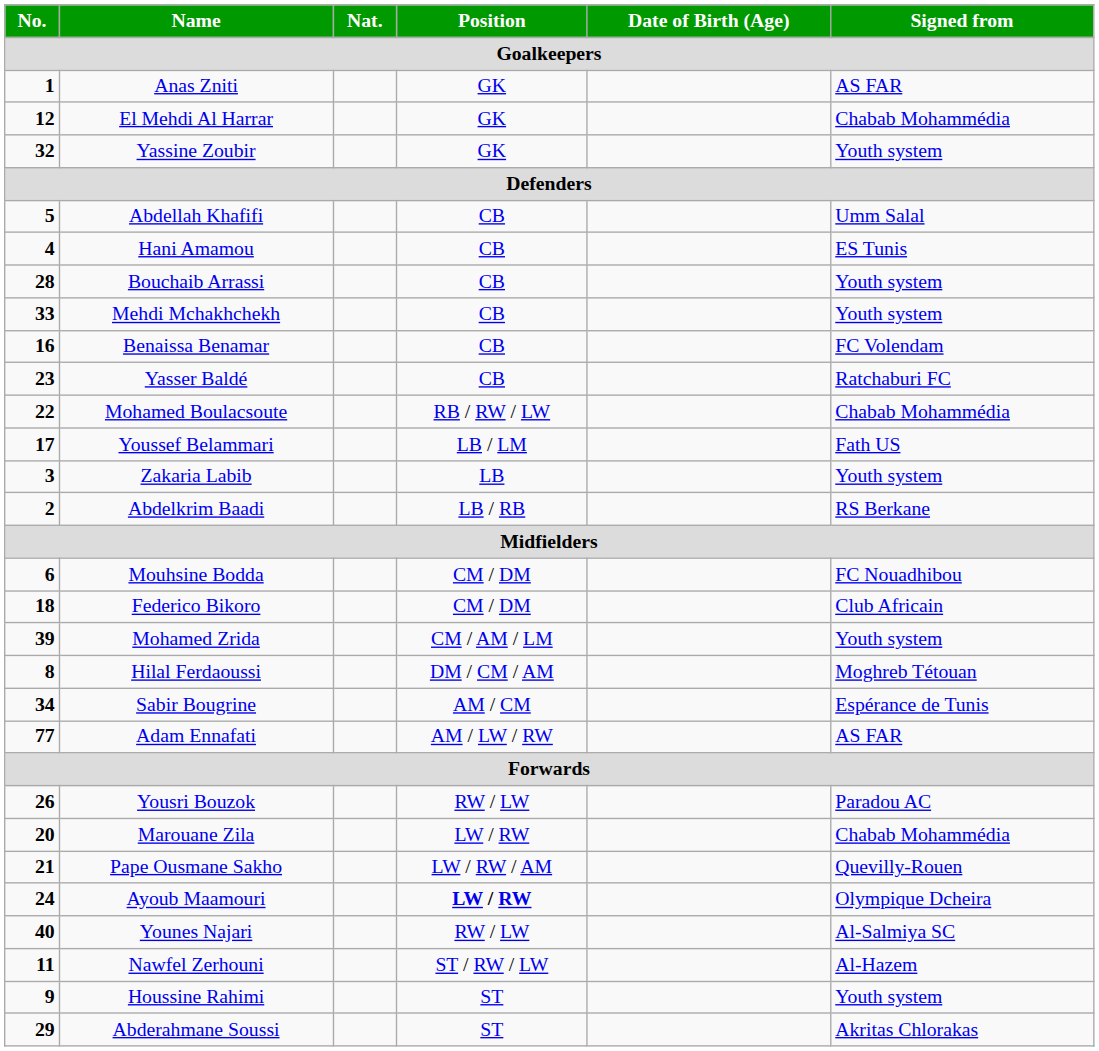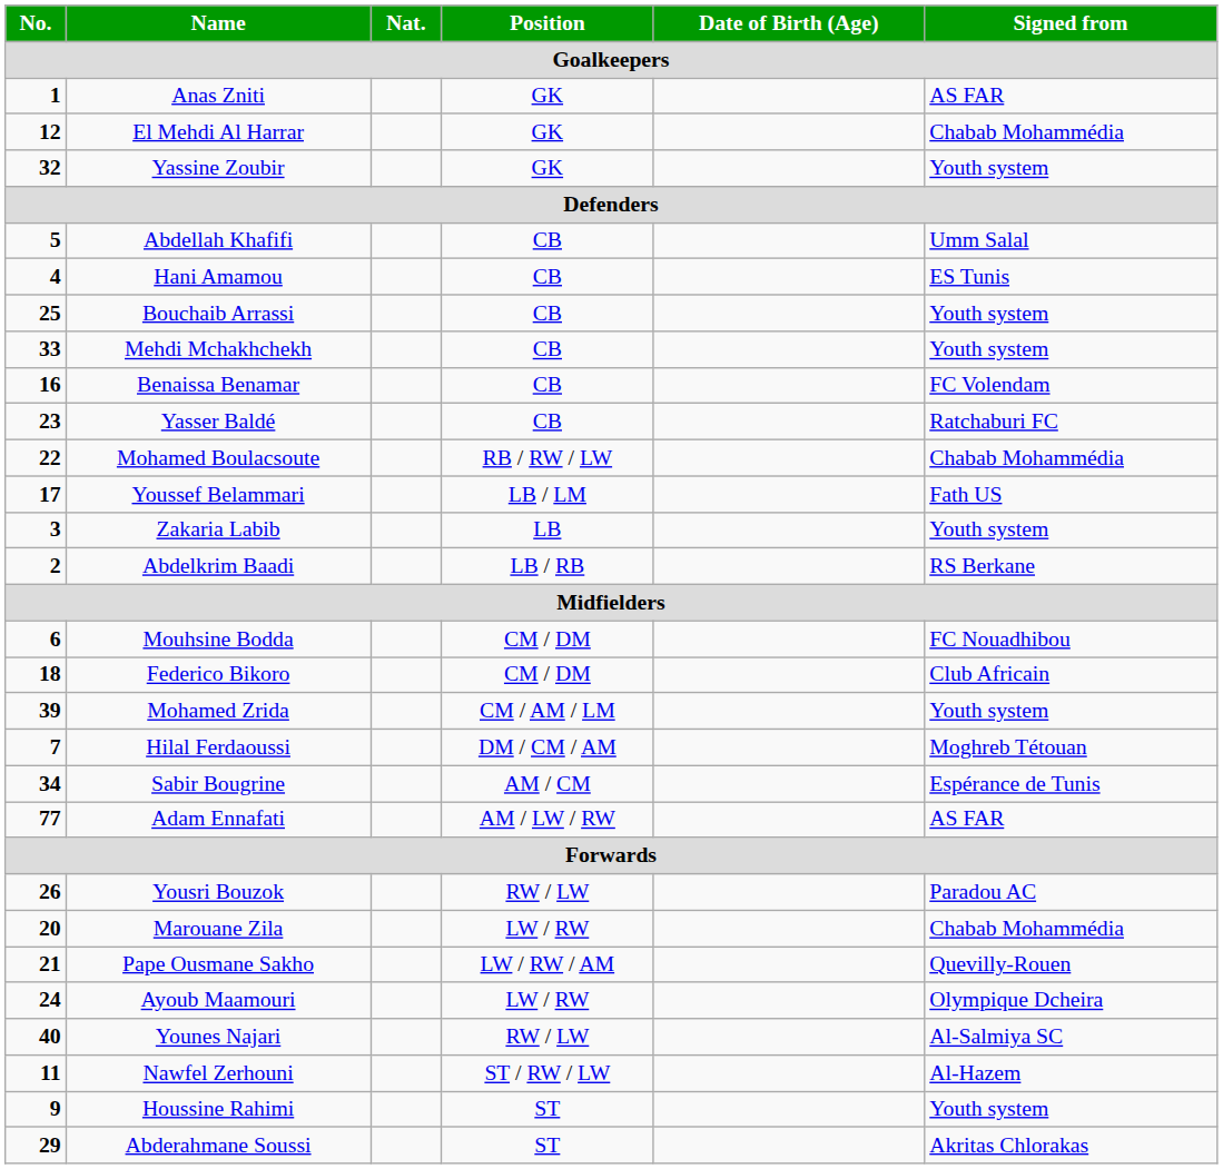Bouchaib Arrassi | No.: 28 -> 25
Hilal Ferdaoussi | No.: 8 -> 7
Ayoub Maamouri | Position: bold -> normal
